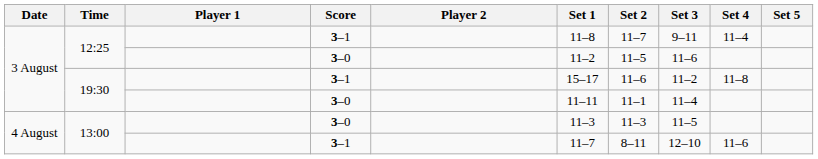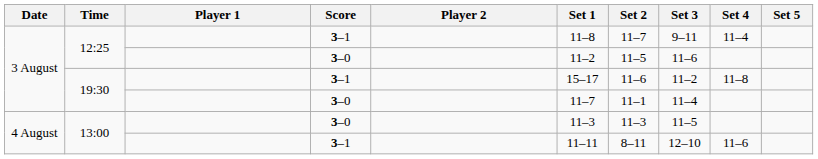19:30 / 3–0 | Set 1: 11–11 -> 11–7
13:00 / 3–1 | Set 1: 11–7 -> 11–11
